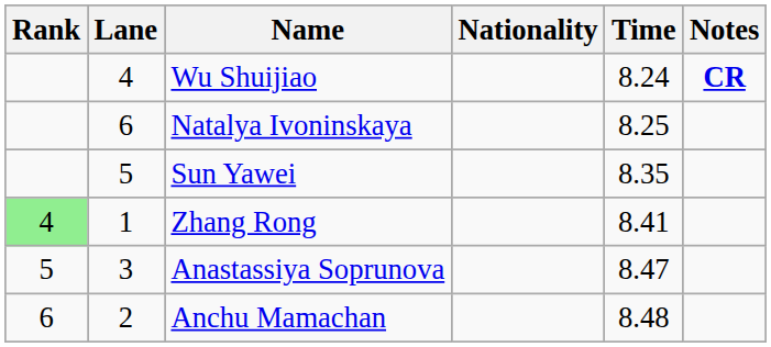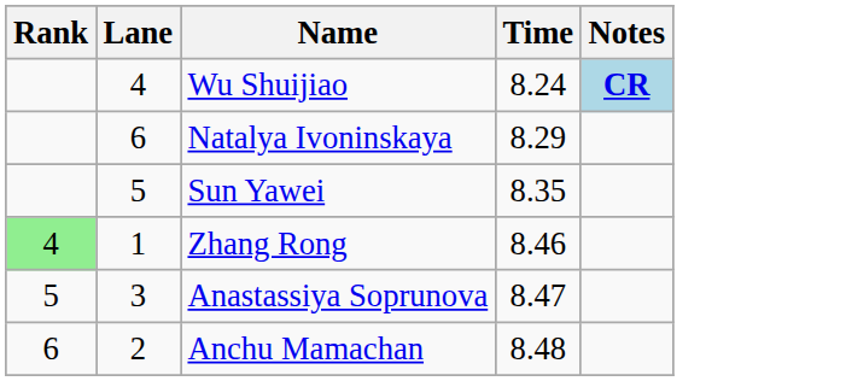- column: Nationality
Wu Shuijiao | Notes: no background -> lightblue background
Natalya Ivoninskaya | Time: 8.25 -> 8.29
Zhang Rong | Time: 8.41 -> 8.46
